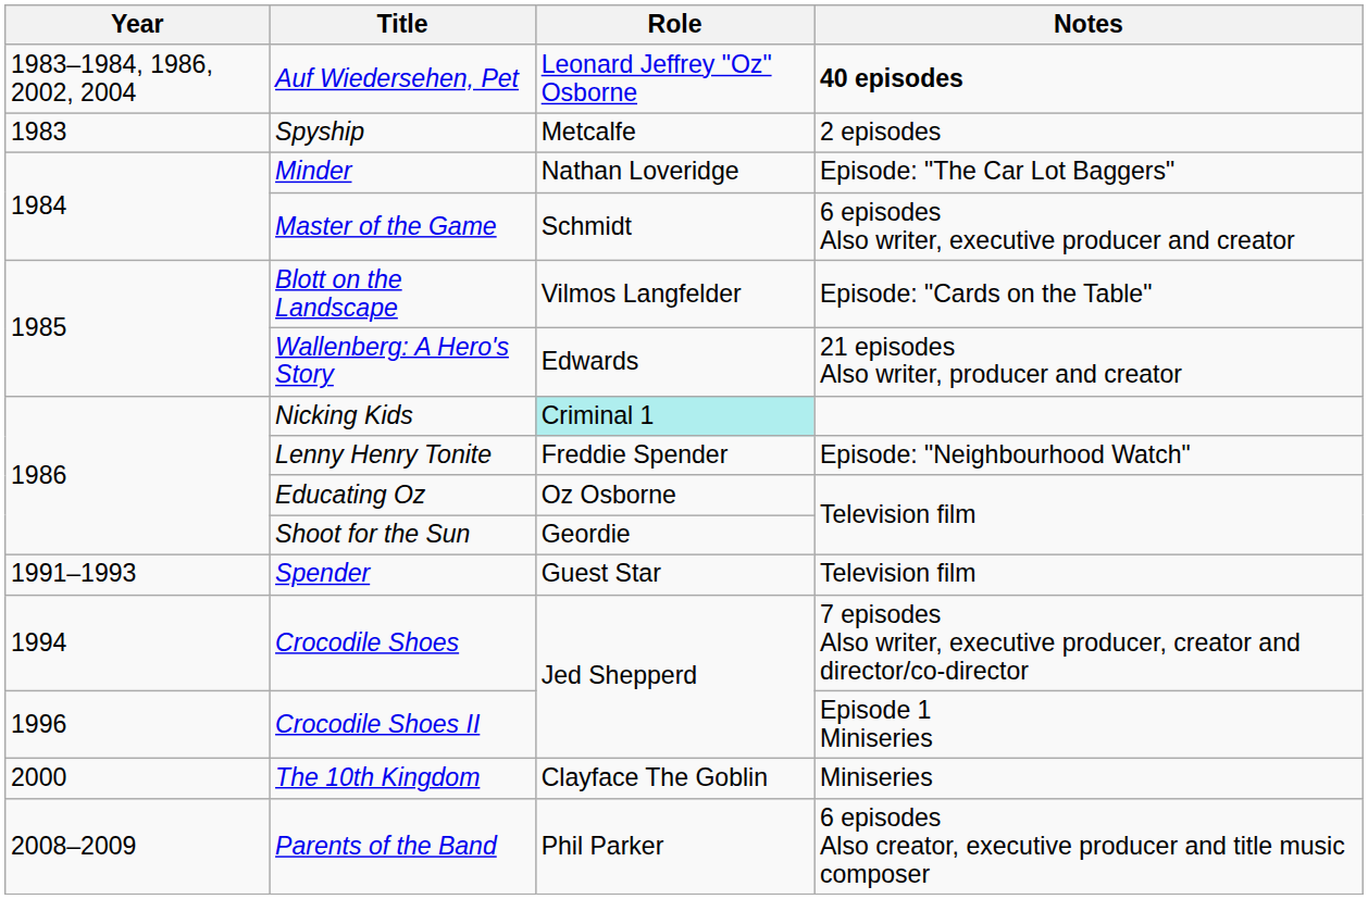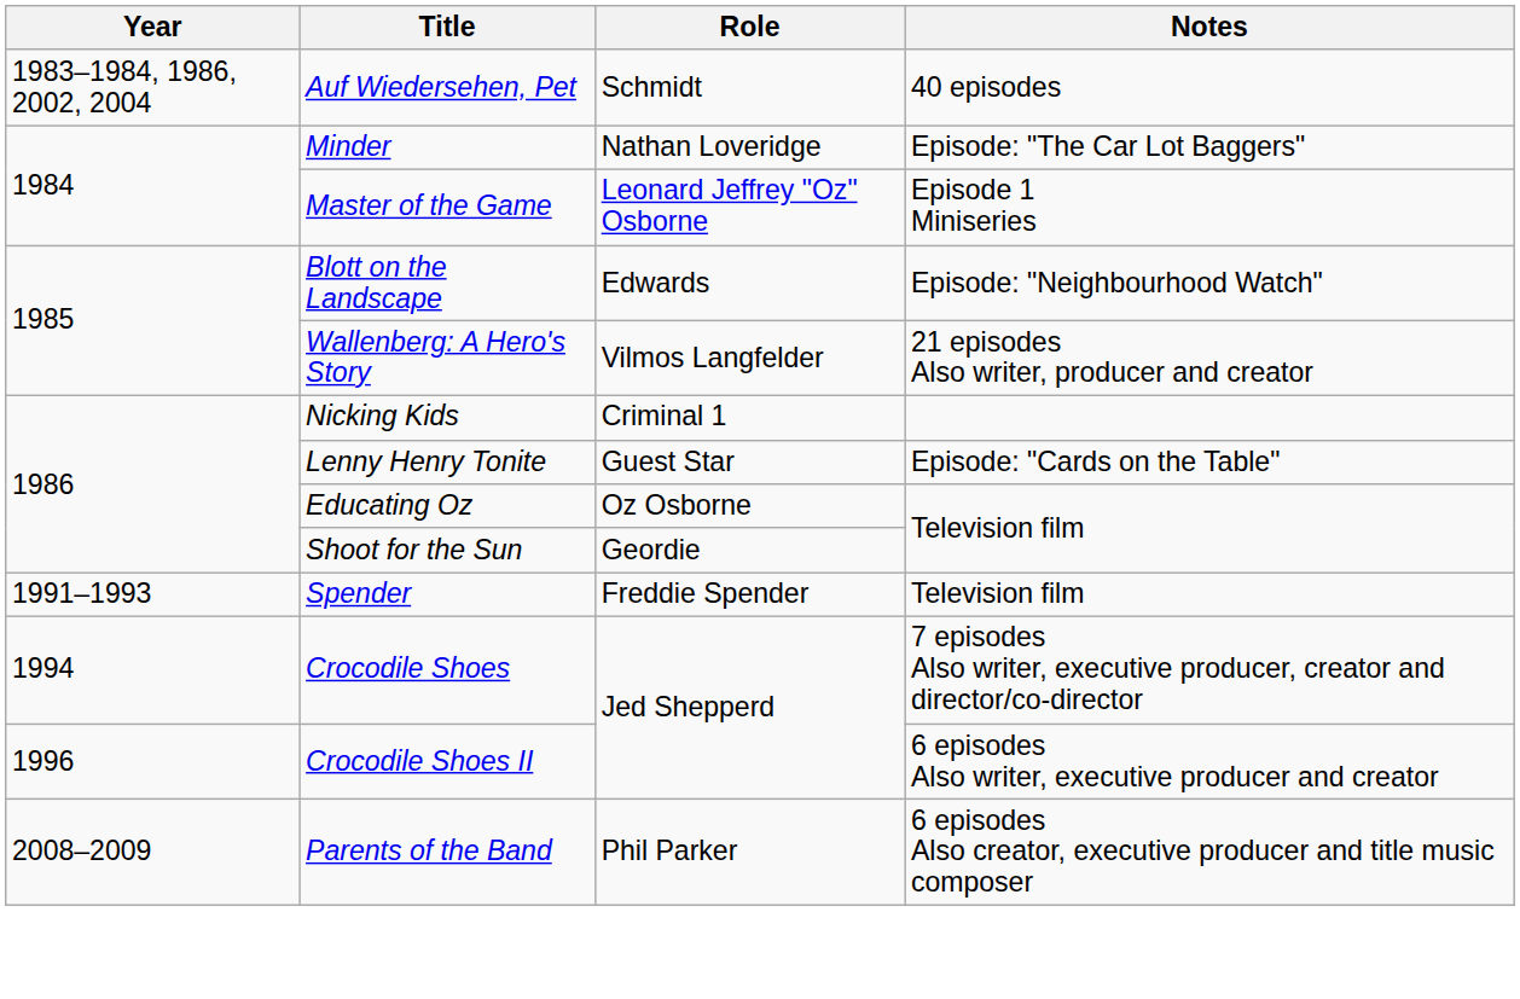Auf Wiedersehen, Pet | Role: Leonard Jeffrey "Oz" Osborne -> Schmidt
Auf Wiedersehen, Pet | Notes: bold -> normal
- row: 1983 | Spyship | Metcalfe | 2 episodes
Master of the Game | Role: Schmidt -> Leonard Jeffrey "Oz" Osborne
Master of the Game | Notes: 6 episodes Also writer, executive producer and creator -> Episode 1 Miniseries
Blott on the Landscape | Role: Vilmos Langfelder -> Edwards
Blott on the Landscape | Notes: Episode: "Cards on the Table" -> Episode: "Neighbourhood Watch"
Wallenberg: A Hero's Story | Role: Edwards -> Vilmos Langfelder
Nicking Kids | Role: paleturquoise background -> no background
Lenny Henry Tonite | Role: Freddie Spender -> Guest Star
Lenny Henry Tonite | Notes: Episode: "Neighbourhood Watch" -> Episode: "Cards on the Table"
Spender | Role: Guest Star -> Freddie Spender
Crocodile Shoes II | Notes: Episode 1 Miniseries -> 6 episodes Also writer, executive producer and creator
- row: 2000 | The 10th Kingdom | Clayface The Goblin | Miniseries
